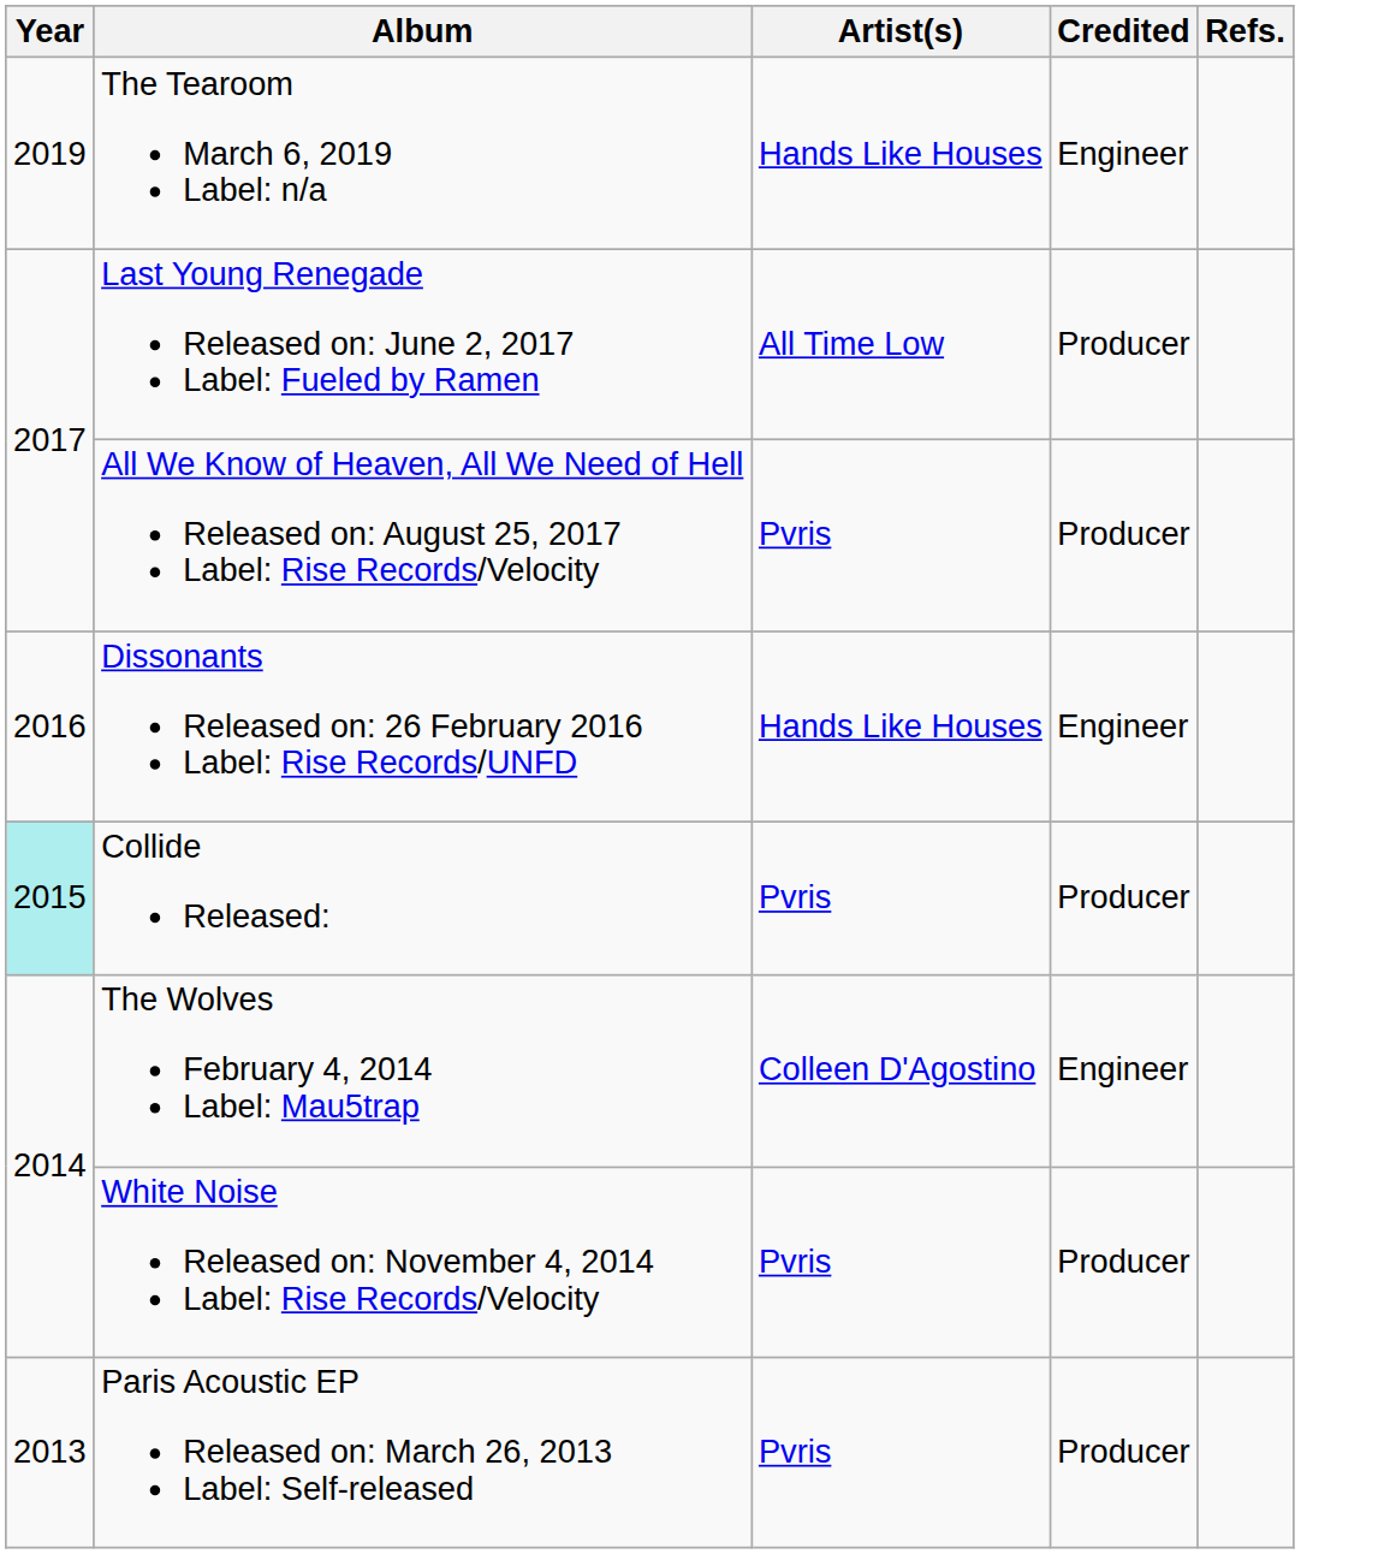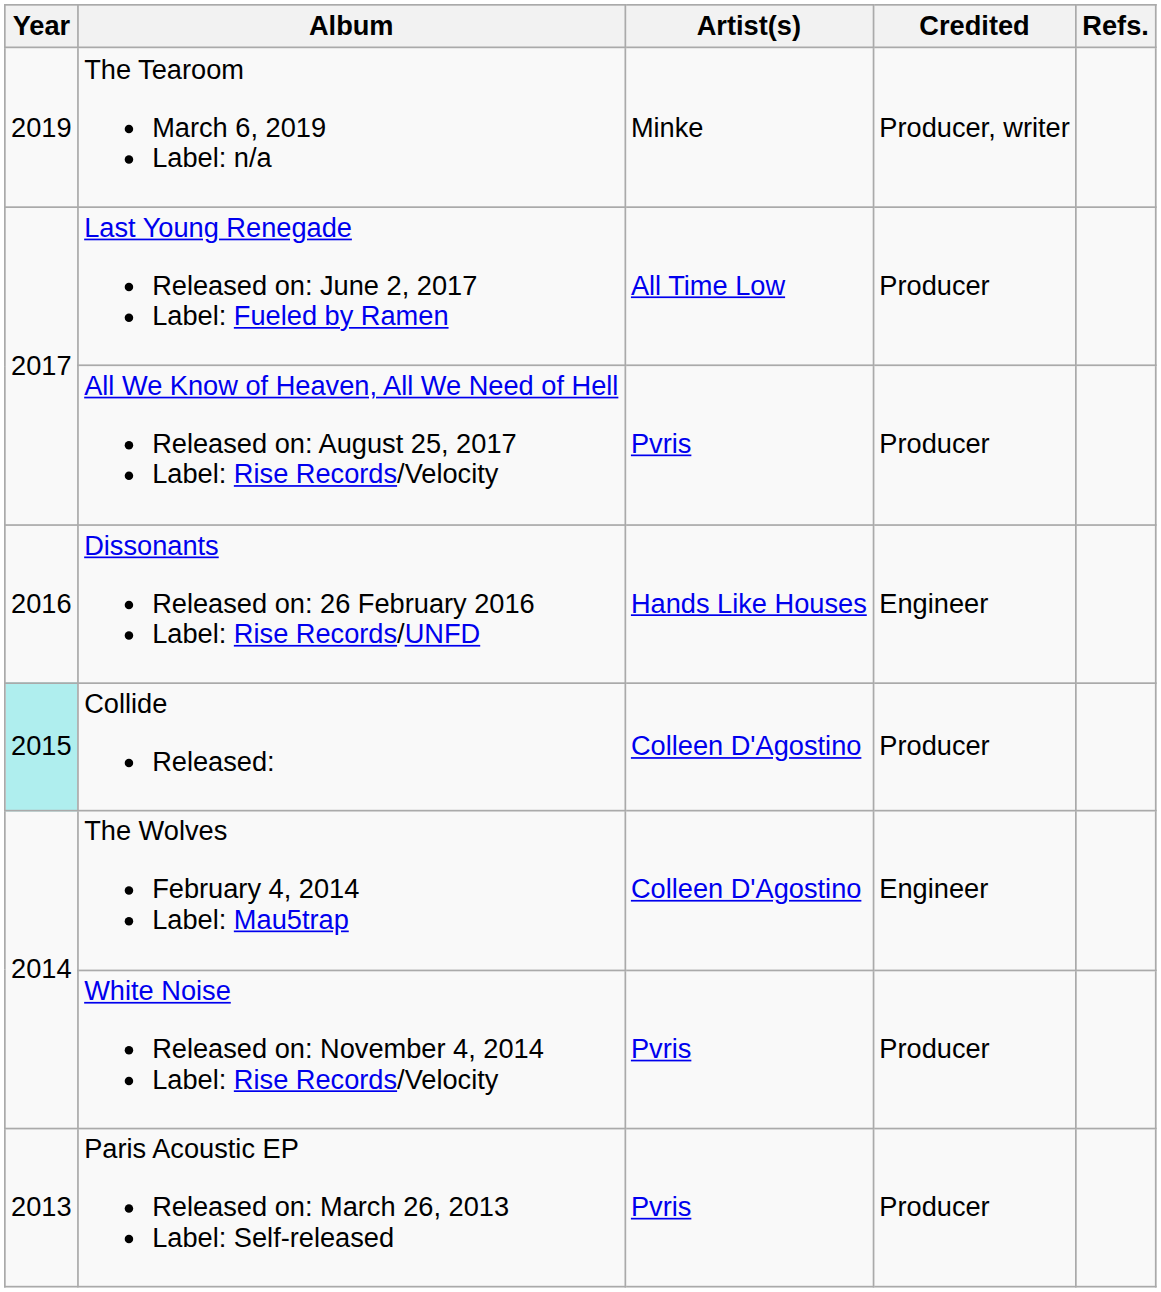The Tearoom March 6, 2019 Label: n/a | Artist(s): Hands Like Houses -> Minke
The Tearoom March 6, 2019 Label: n/a | Credited: Engineer -> Producer, writer
Collide Released: | Artist(s): Pvris -> Colleen D'Agostino
